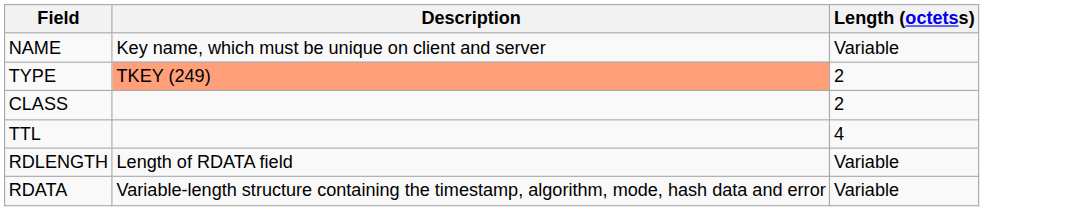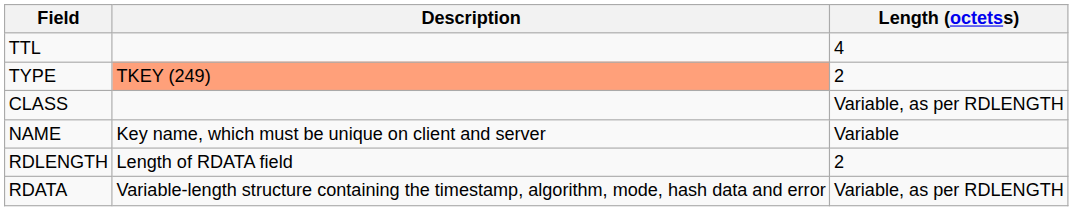rows swapped: NAME <-> TTL
CLASS | Length (octetss): 2 -> Variable, as per RDLENGTH
RDLENGTH | Length (octetss): Variable -> 2
RDATA | Length (octetss): Variable -> Variable, as per RDLENGTH
